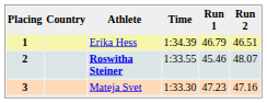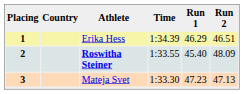1 | Run 1: 46.79 -> 46.29
2 | Run 1: 45.46 -> 45.40
2 | Run 2: 48.07 -> 48.09
3 | Run 2: 47.16 -> 47.13
